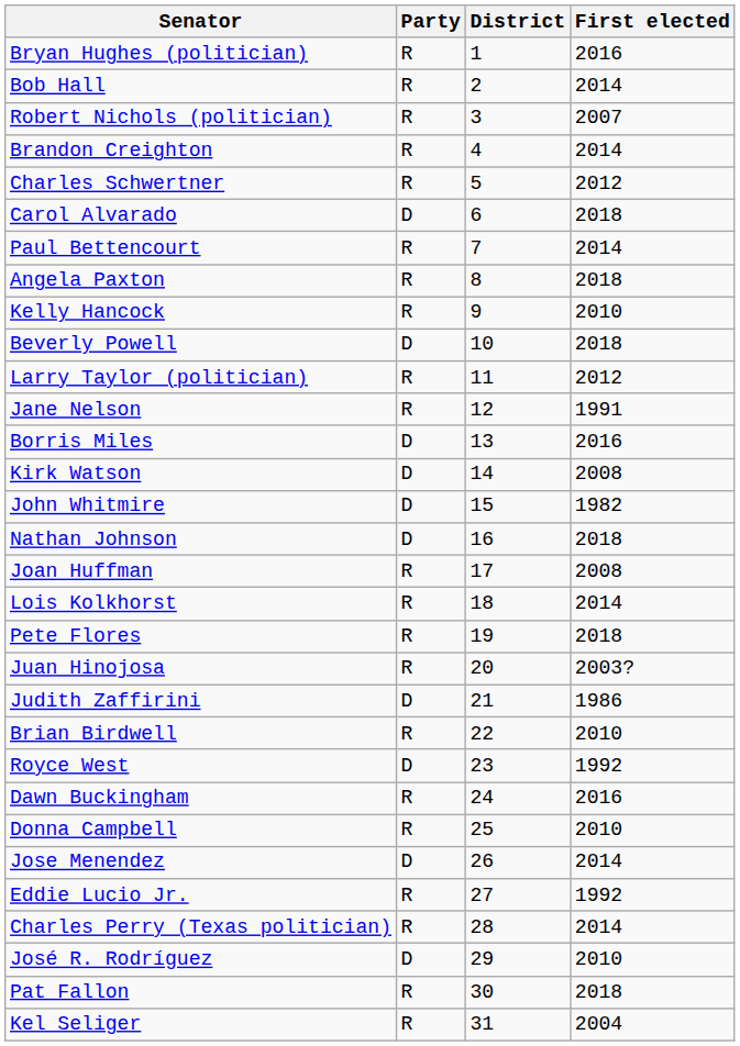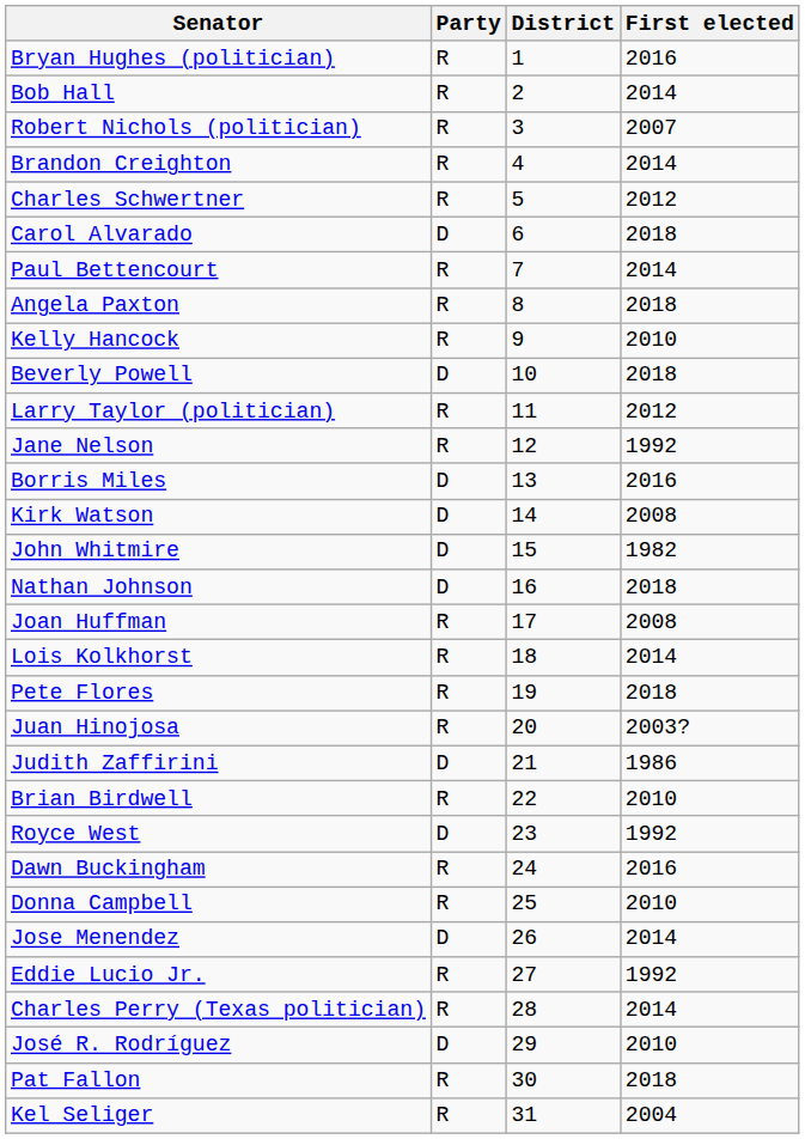Jane Nelson | First elected: 1991 -> 1992
